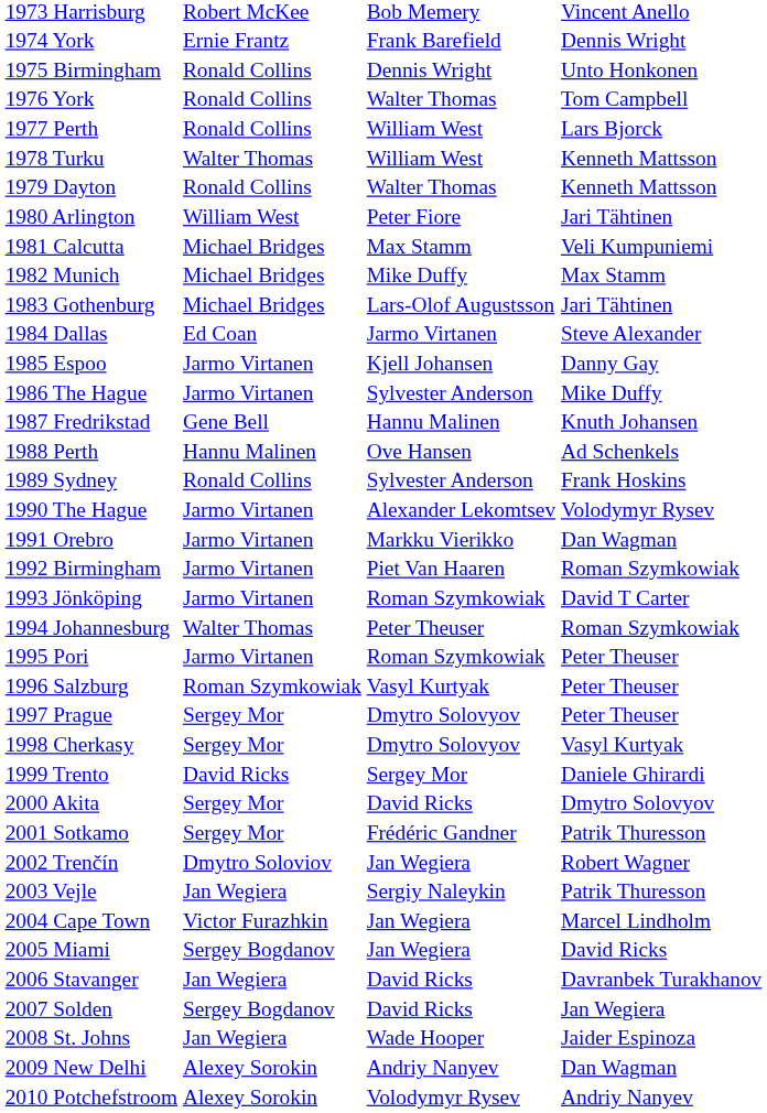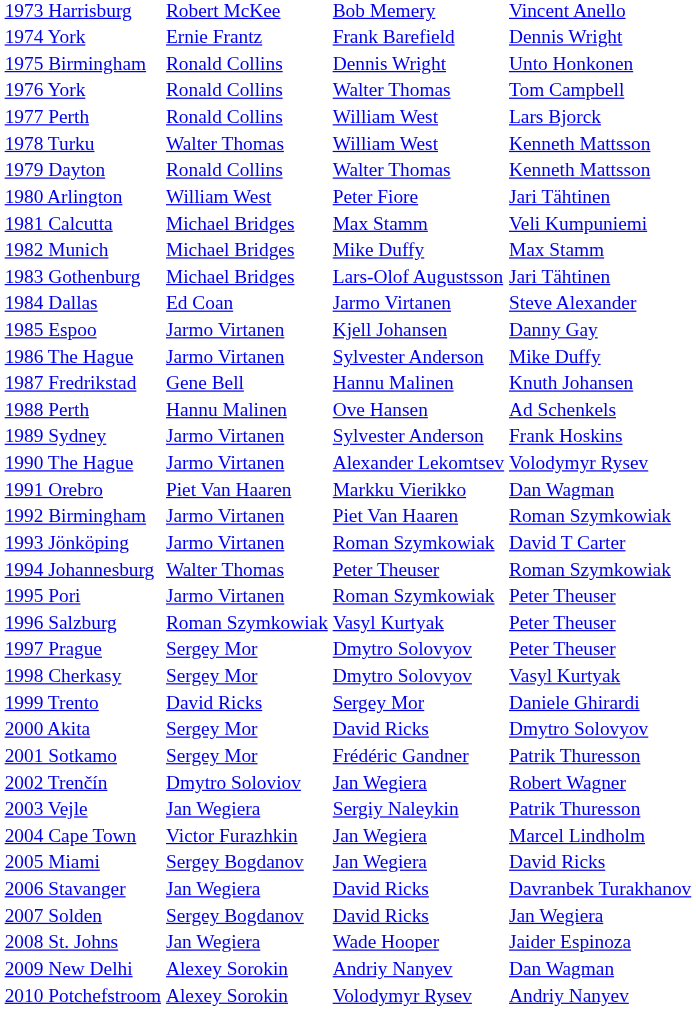1989 Sydney | column 2: Ronald Collins -> Jarmo Virtanen
1991 Orebro | column 2: Jarmo Virtanen -> Piet Van Haaren
